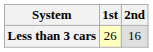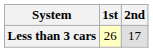Less than 3 cars | 2nd: 16 -> 17
